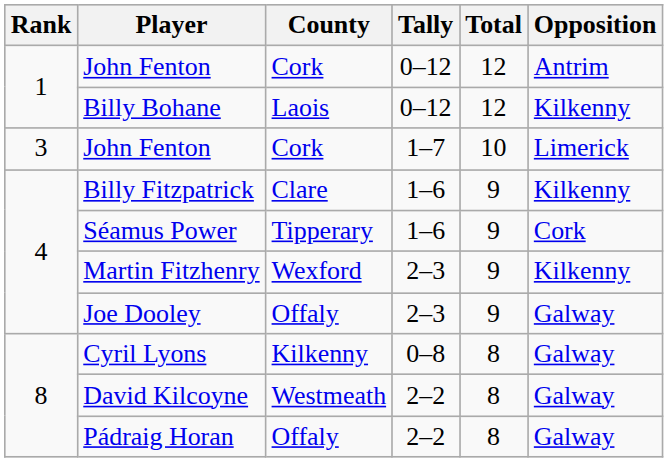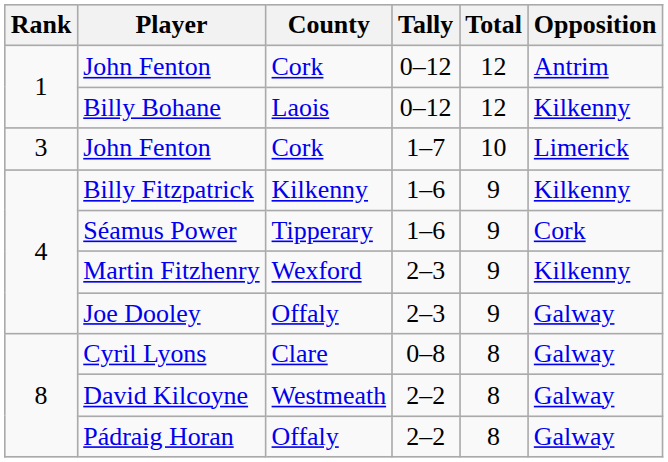Billy Fitzpatrick | County: Clare -> Kilkenny
Cyril Lyons | County: Kilkenny -> Clare
